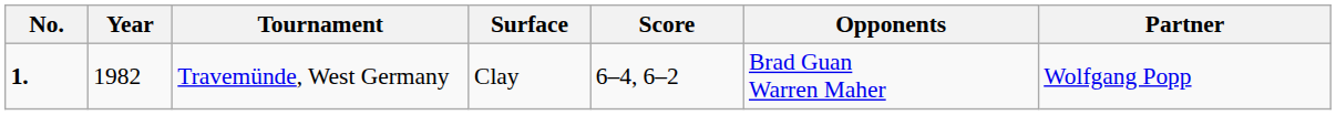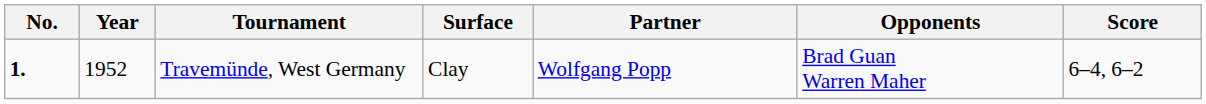columns swapped: Partner <-> Score
Travemünde, West Germany | Year: 1982 -> 1952
